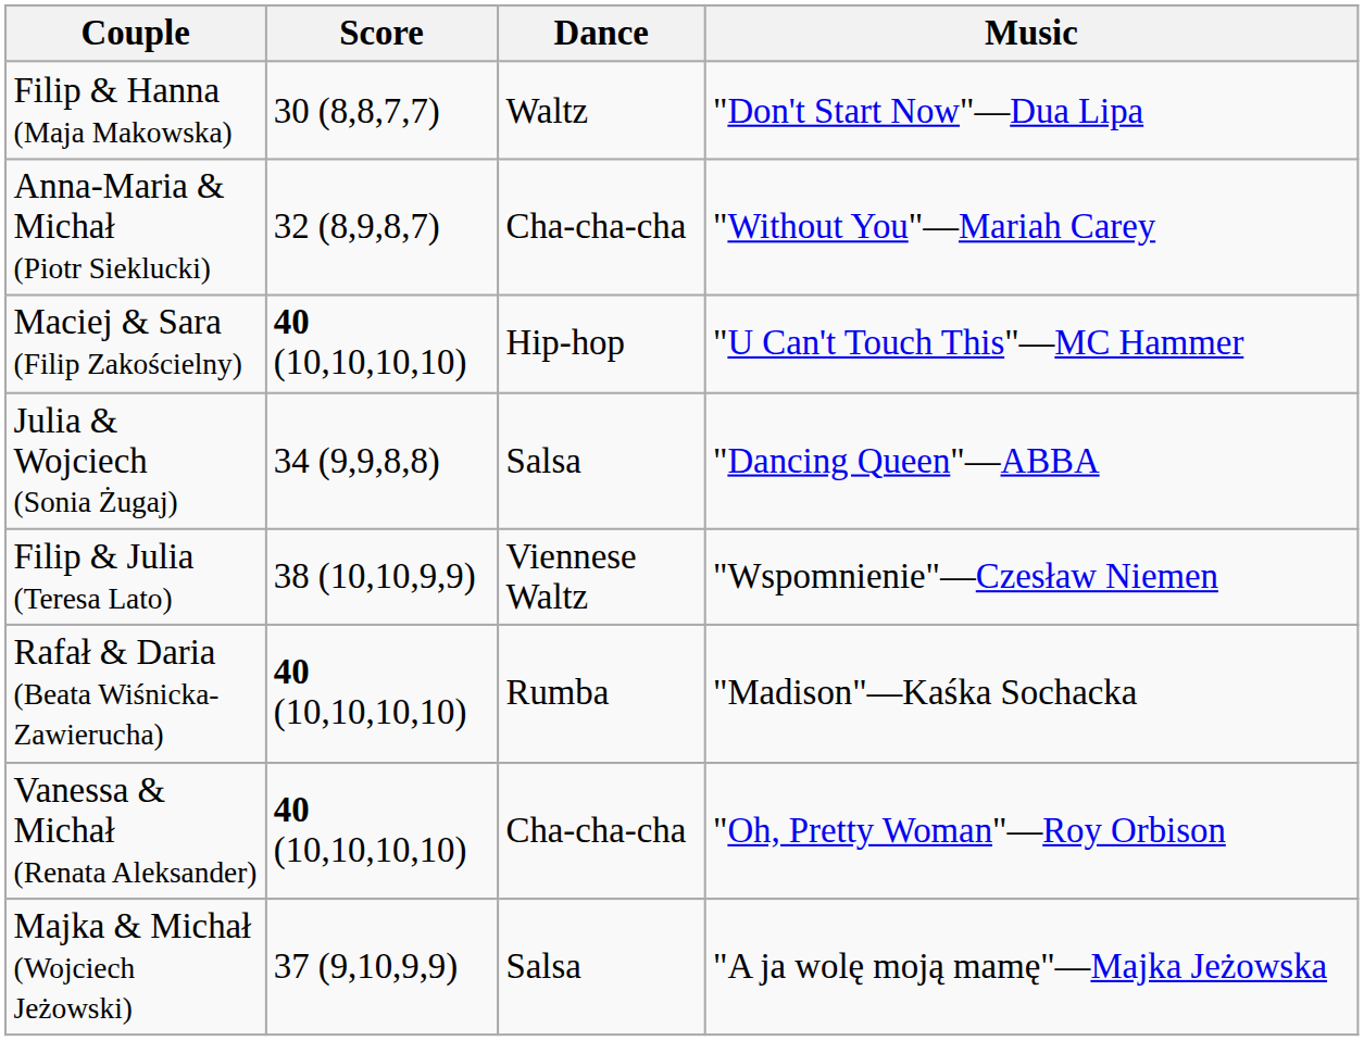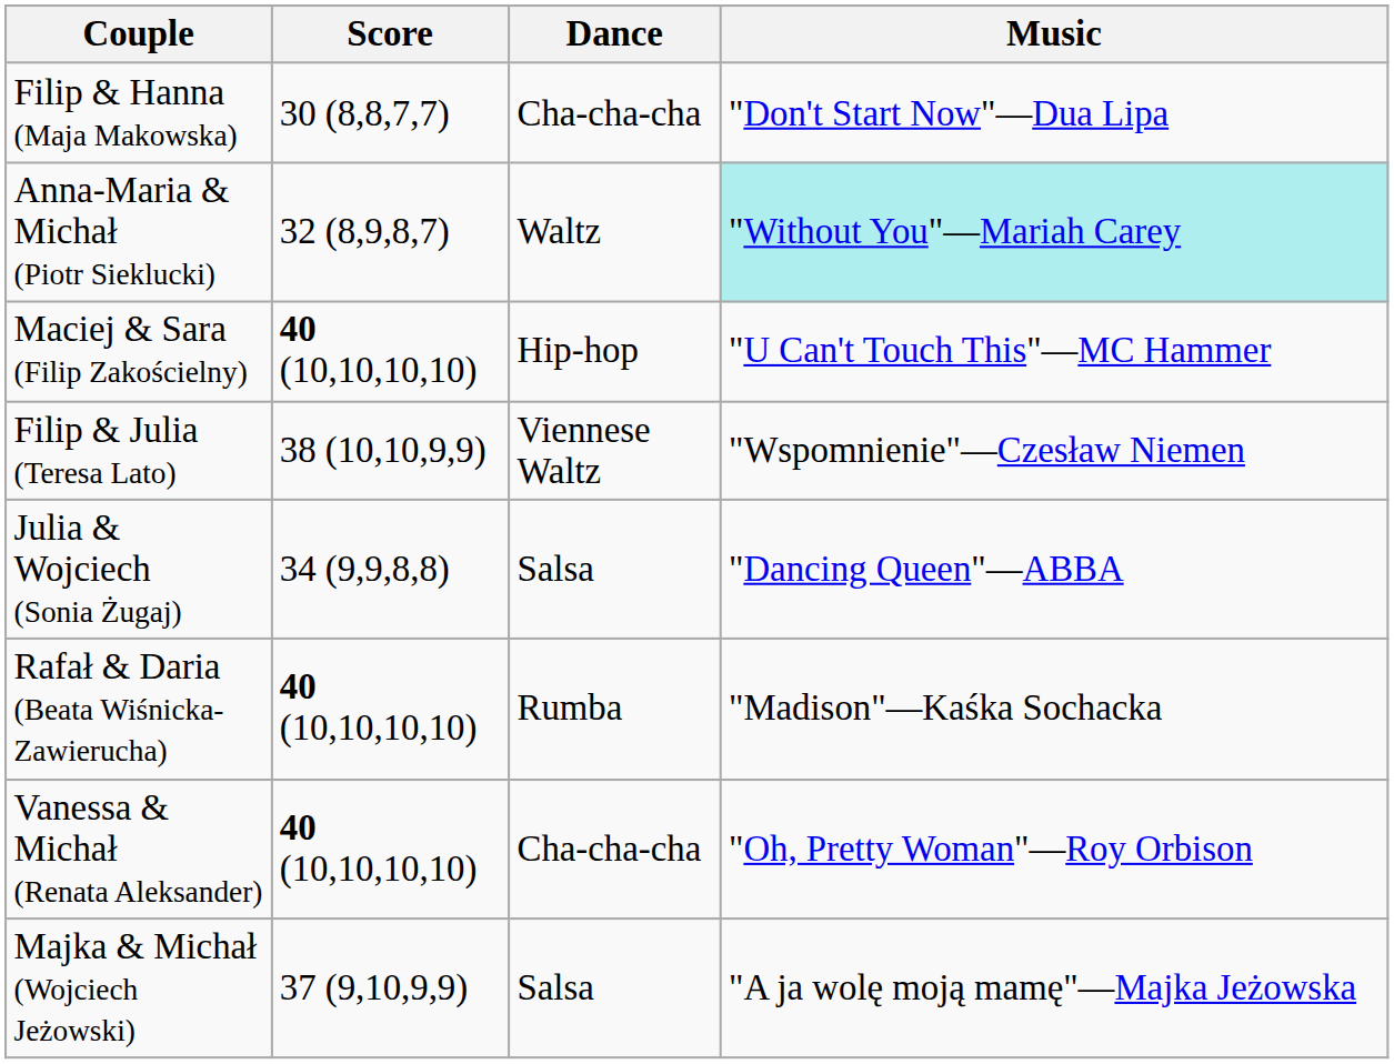Filip & Hanna (Maja Makowska) | Dance: Waltz -> Cha-cha-cha
Anna-Maria & Michał (Piotr Sieklucki) | Dance: Cha-cha-cha -> Waltz
Anna-Maria & Michał (Piotr Sieklucki) | Music: no background -> paleturquoise background
rows swapped: Filip & Julia (Teresa Lato) <-> Julia & Wojciech (Sonia Żugaj)
